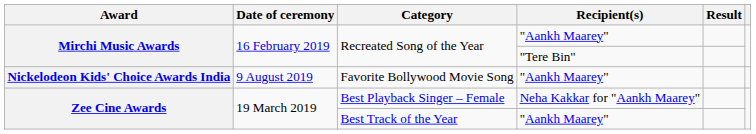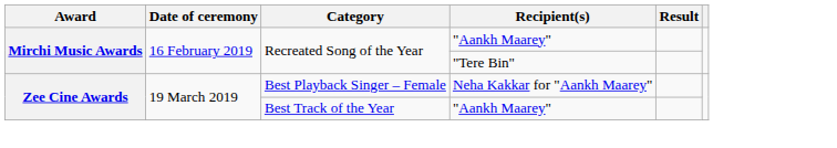- row: Nickelodeon Kids' Choice Awards India | 9 August 2019 | Favorite Bollywood Movie Song | "Aankh Maarey"
